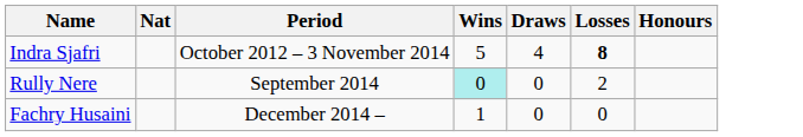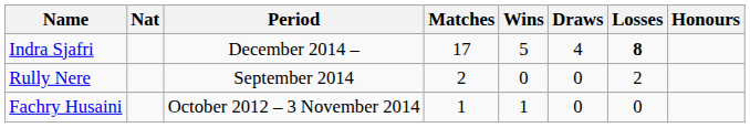+ column: Matches | 17 | 2 | 1
Indra Sjafri | Period: October 2012 – 3 November 2014 -> December 2014 –
Rully Nere | Wins: paleturquoise background -> no background
Fachry Husaini | Period: December 2014 – -> October 2012 – 3 November 2014
